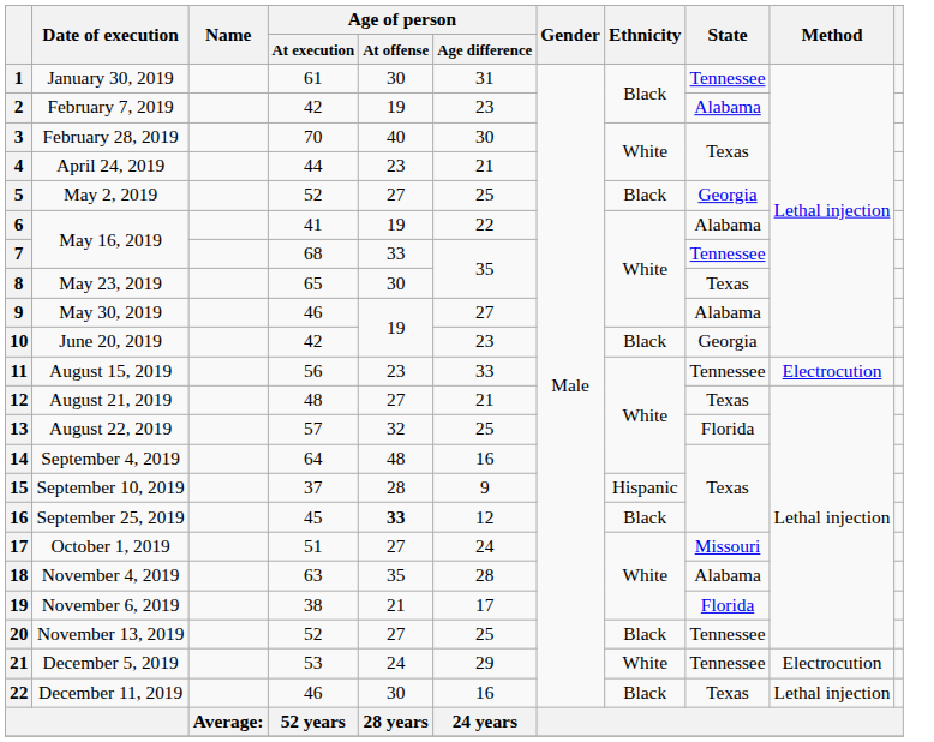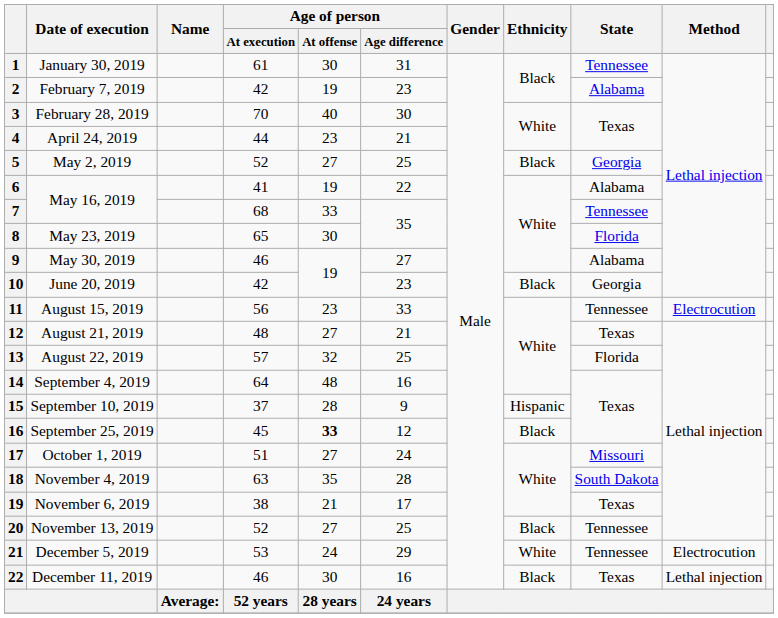May 23, 2019 | State: Texas -> Florida
November 4, 2019 | State: Alabama -> South Dakota
November 6, 2019 | State: Florida -> Texas
